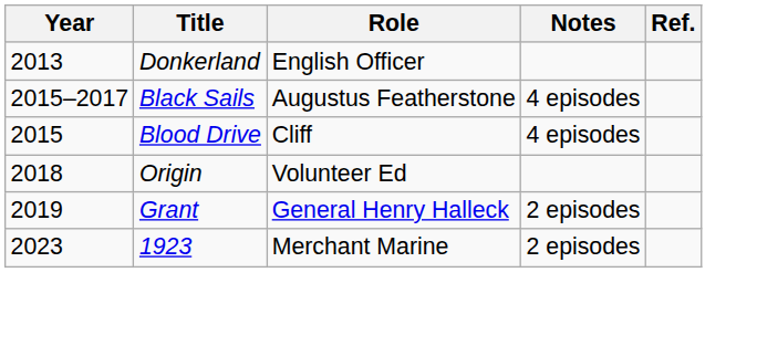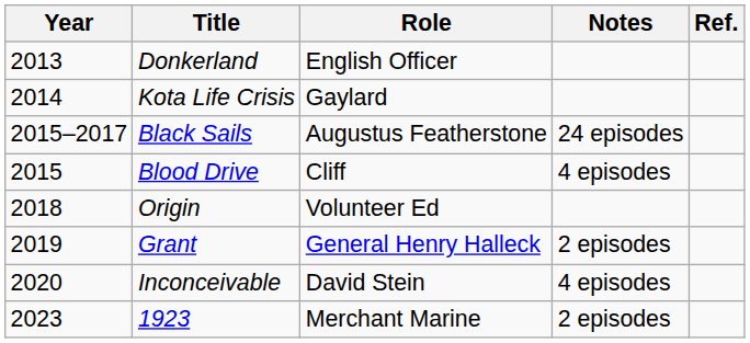+ row: 2014 | Kota Life Crisis | Gaylard
Black Sails | Notes: 4 episodes -> 24 episodes
+ row: 2020 | Inconceivable | David Stein | 4 episodes
